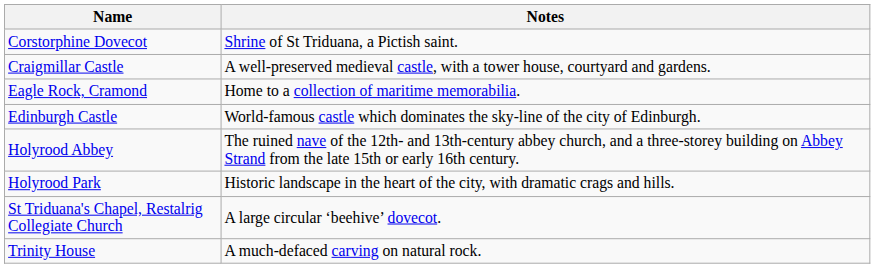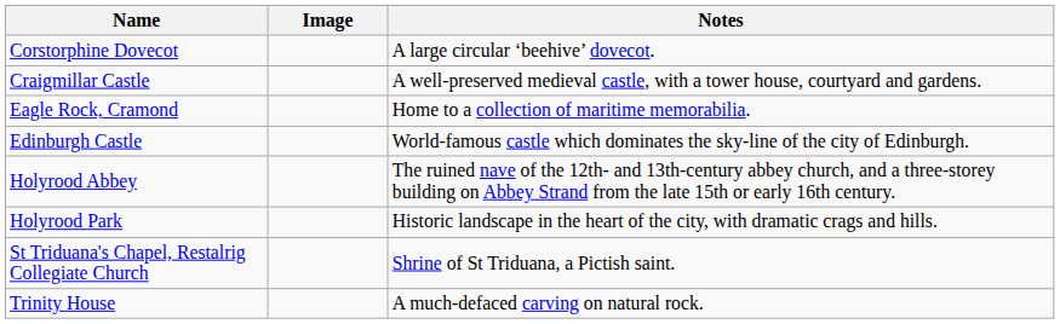+ column: Image
Corstorphine Dovecot | Notes: Shrine of St Triduana, a Pictish saint. -> A large circular ‘beehive’ dovecot.
St Triduana's Chapel, Restalrig Collegiate Church | Notes: A large circular ‘beehive’ dovecot. -> Shrine of St Triduana, a Pictish saint.
